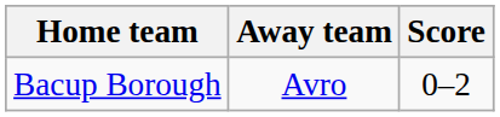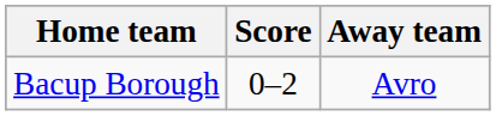columns swapped: Score <-> Away team
